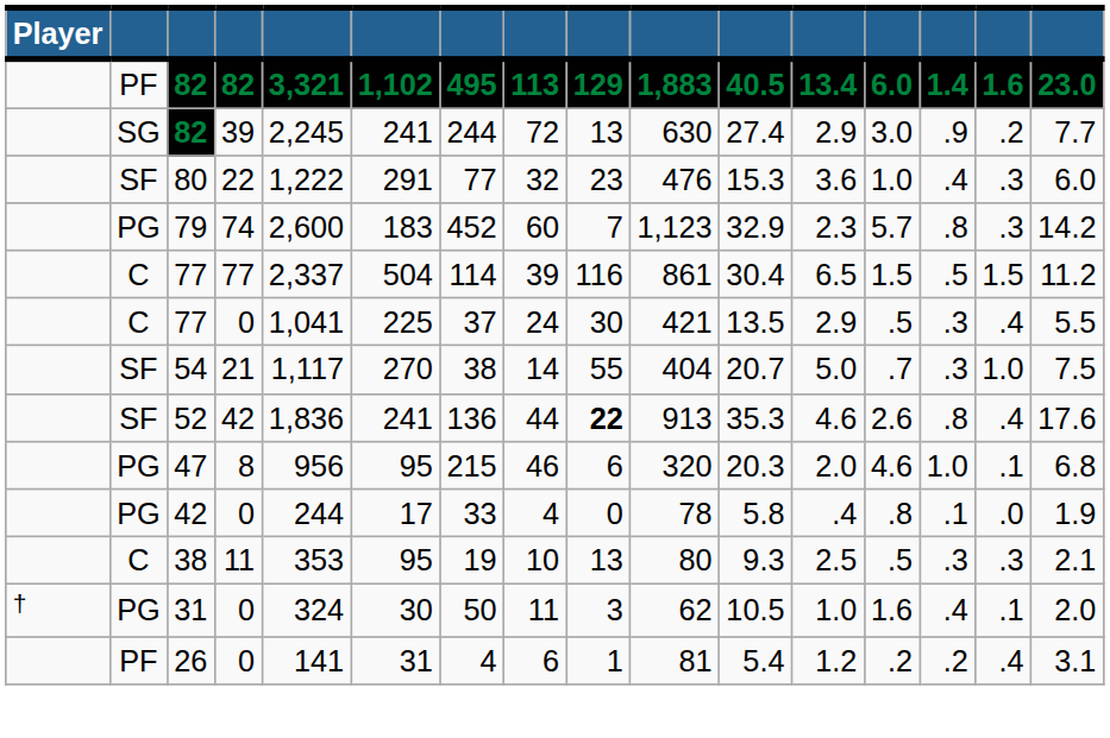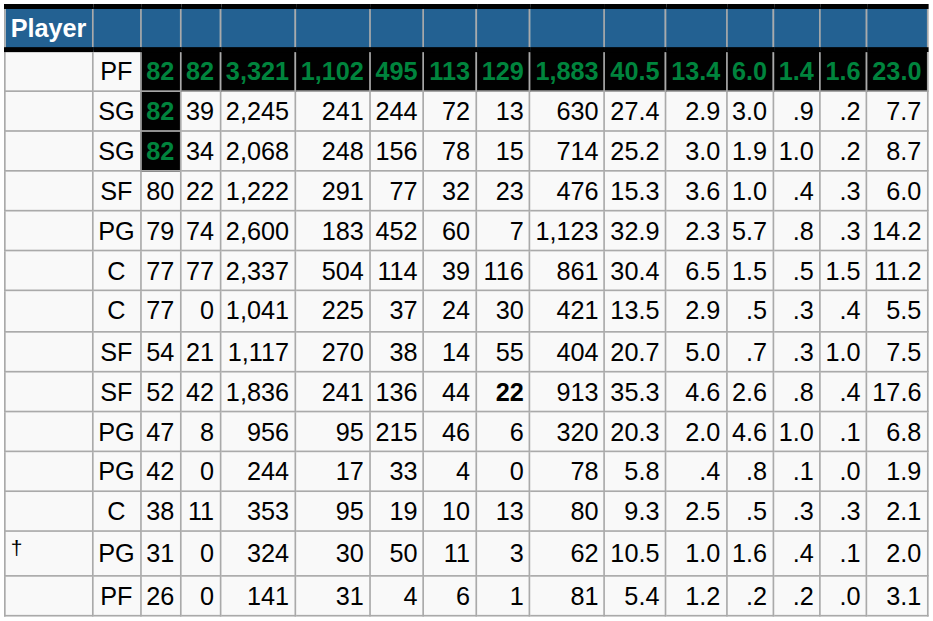+ row: SG | 82 | 34 | 2,068 | 248 | 156 | 78 | 15 | 714 | 25.2 | 3.0 | 1.9 | 1.0 | .2 | 8.7
26 | column 15: .4 -> .0
